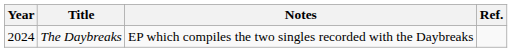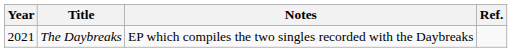The Daybreaks | Year: 2024 -> 2021
